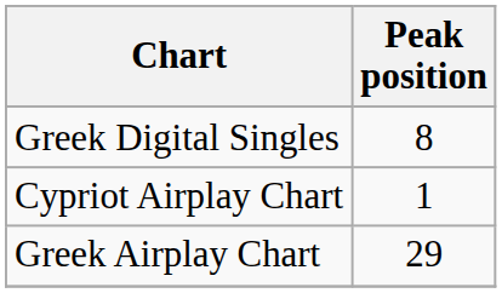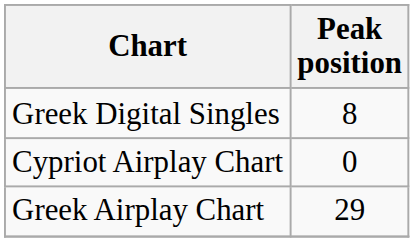Cypriot Airplay Chart | Peak position: 1 -> 0
